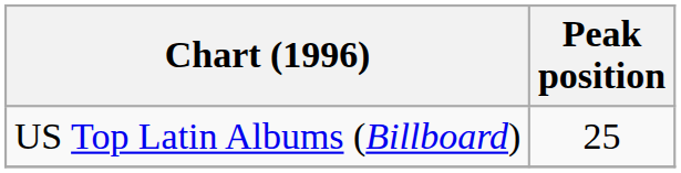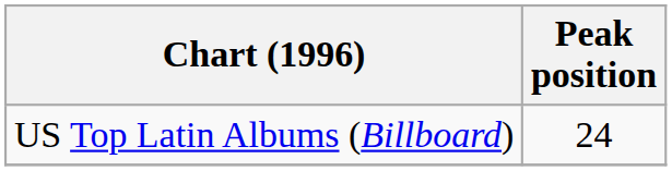US Top Latin Albums (Billboard) | Peak position: 25 -> 24
